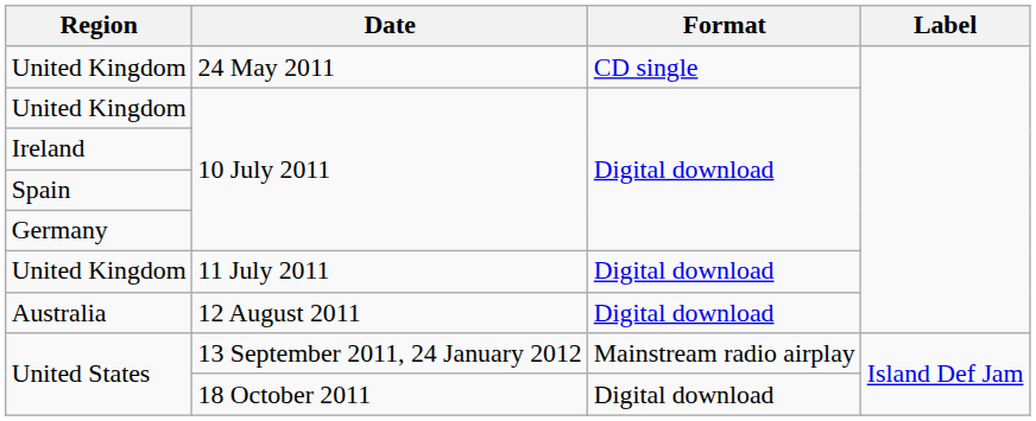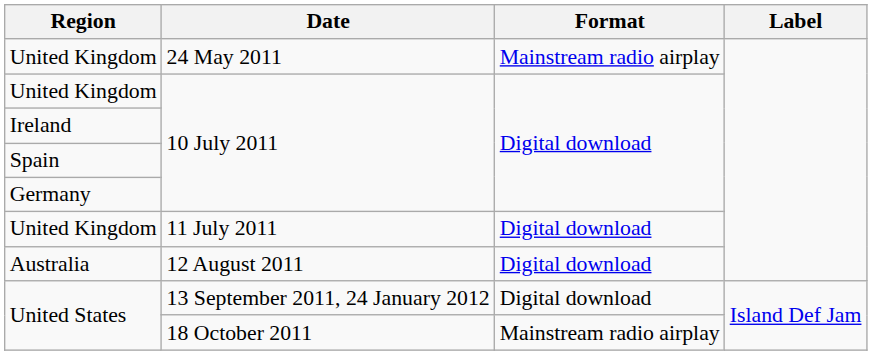United Kingdom / 24 May 2011 | Format: CD single -> Mainstream radio airplay
United States / 13 September 2011, 24 January 2012 | Format: Mainstream radio airplay -> Digital download
United States / 18 October 2011 | Format: Digital download -> Mainstream radio airplay
